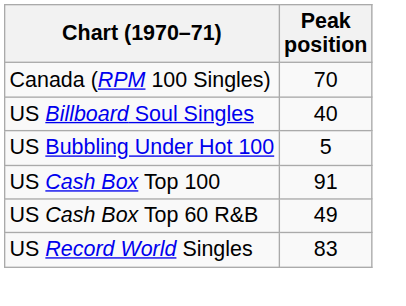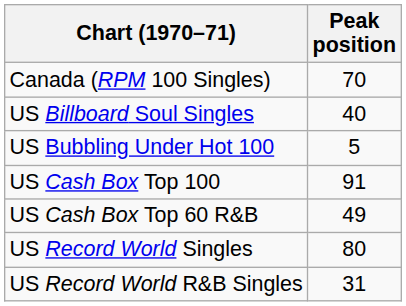US Record World Singles | Peak position: 83 -> 80
+ row: US Record World R&B Singles | 31
